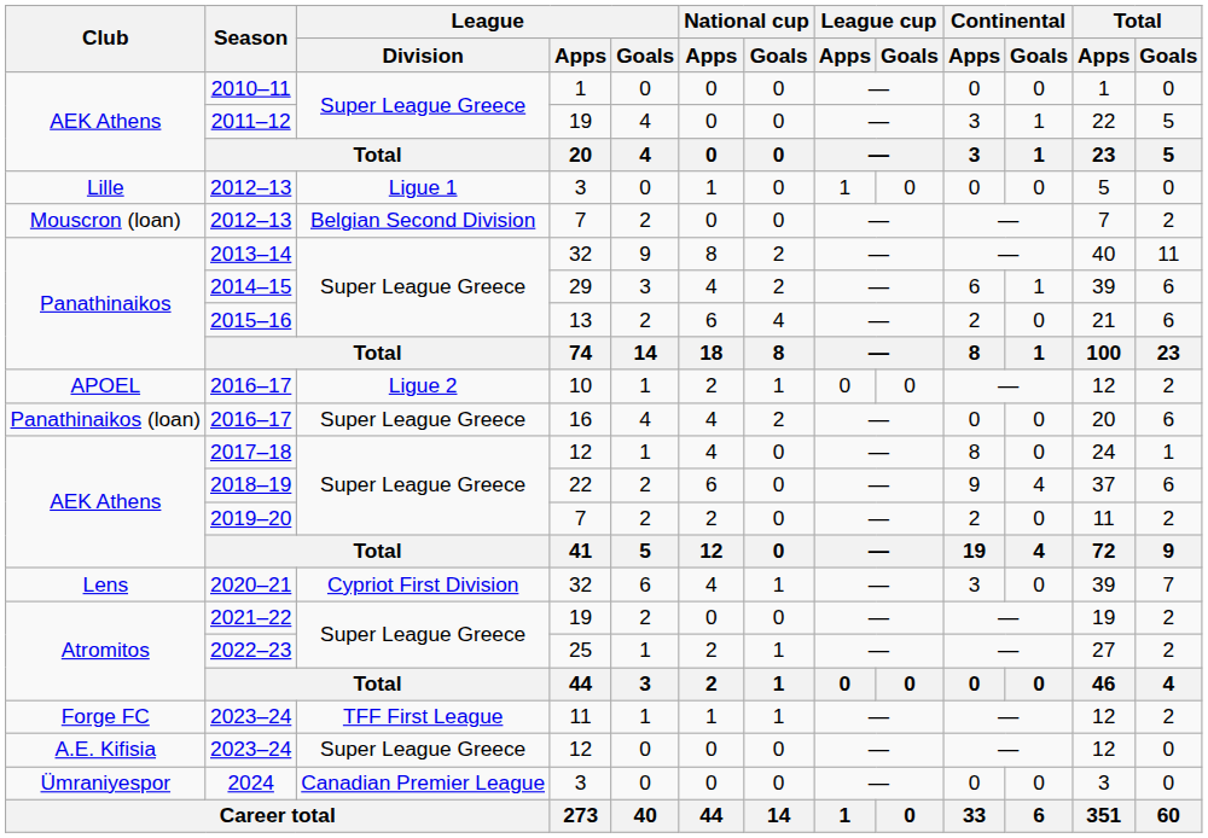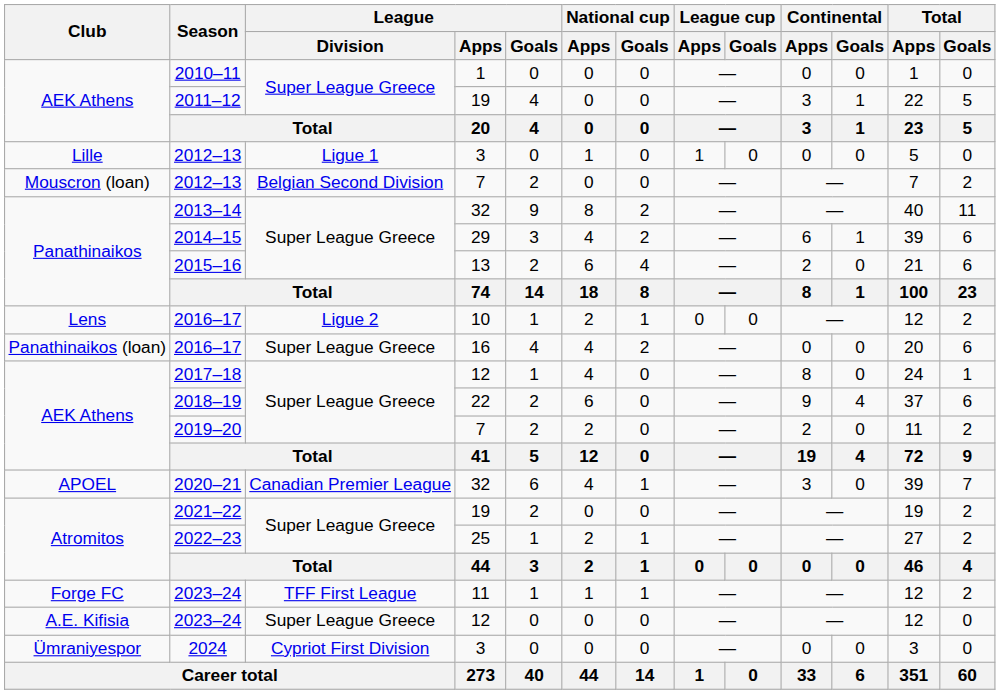2016–17 / 10 | Club: APOEL -> Lens
2020–21 | Club: Lens -> APOEL
2020–21 | League / Division: Cypriot First Division -> Canadian Premier League
2024 | League / Division: Canadian Premier League -> Cypriot First Division
